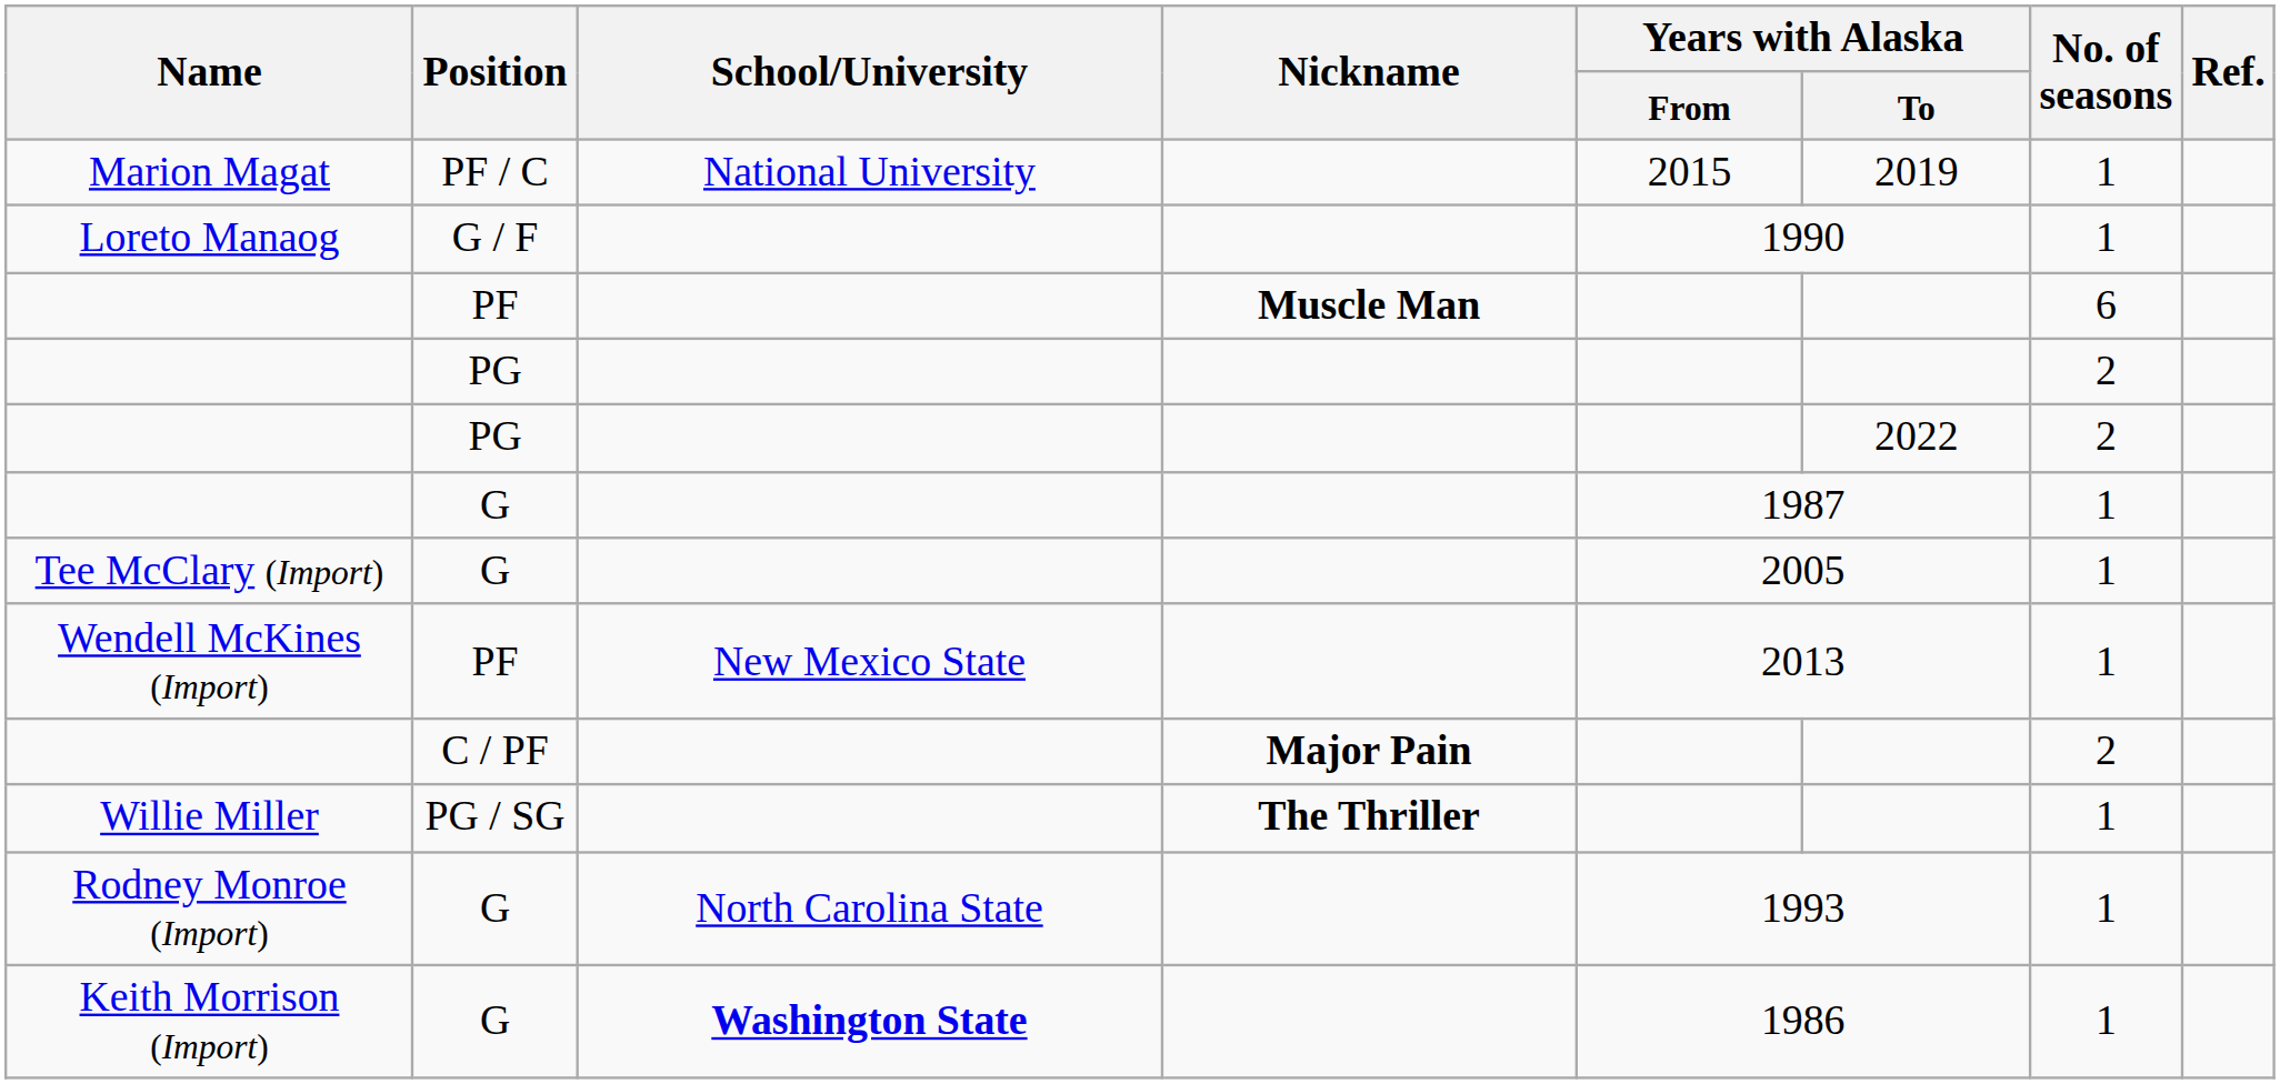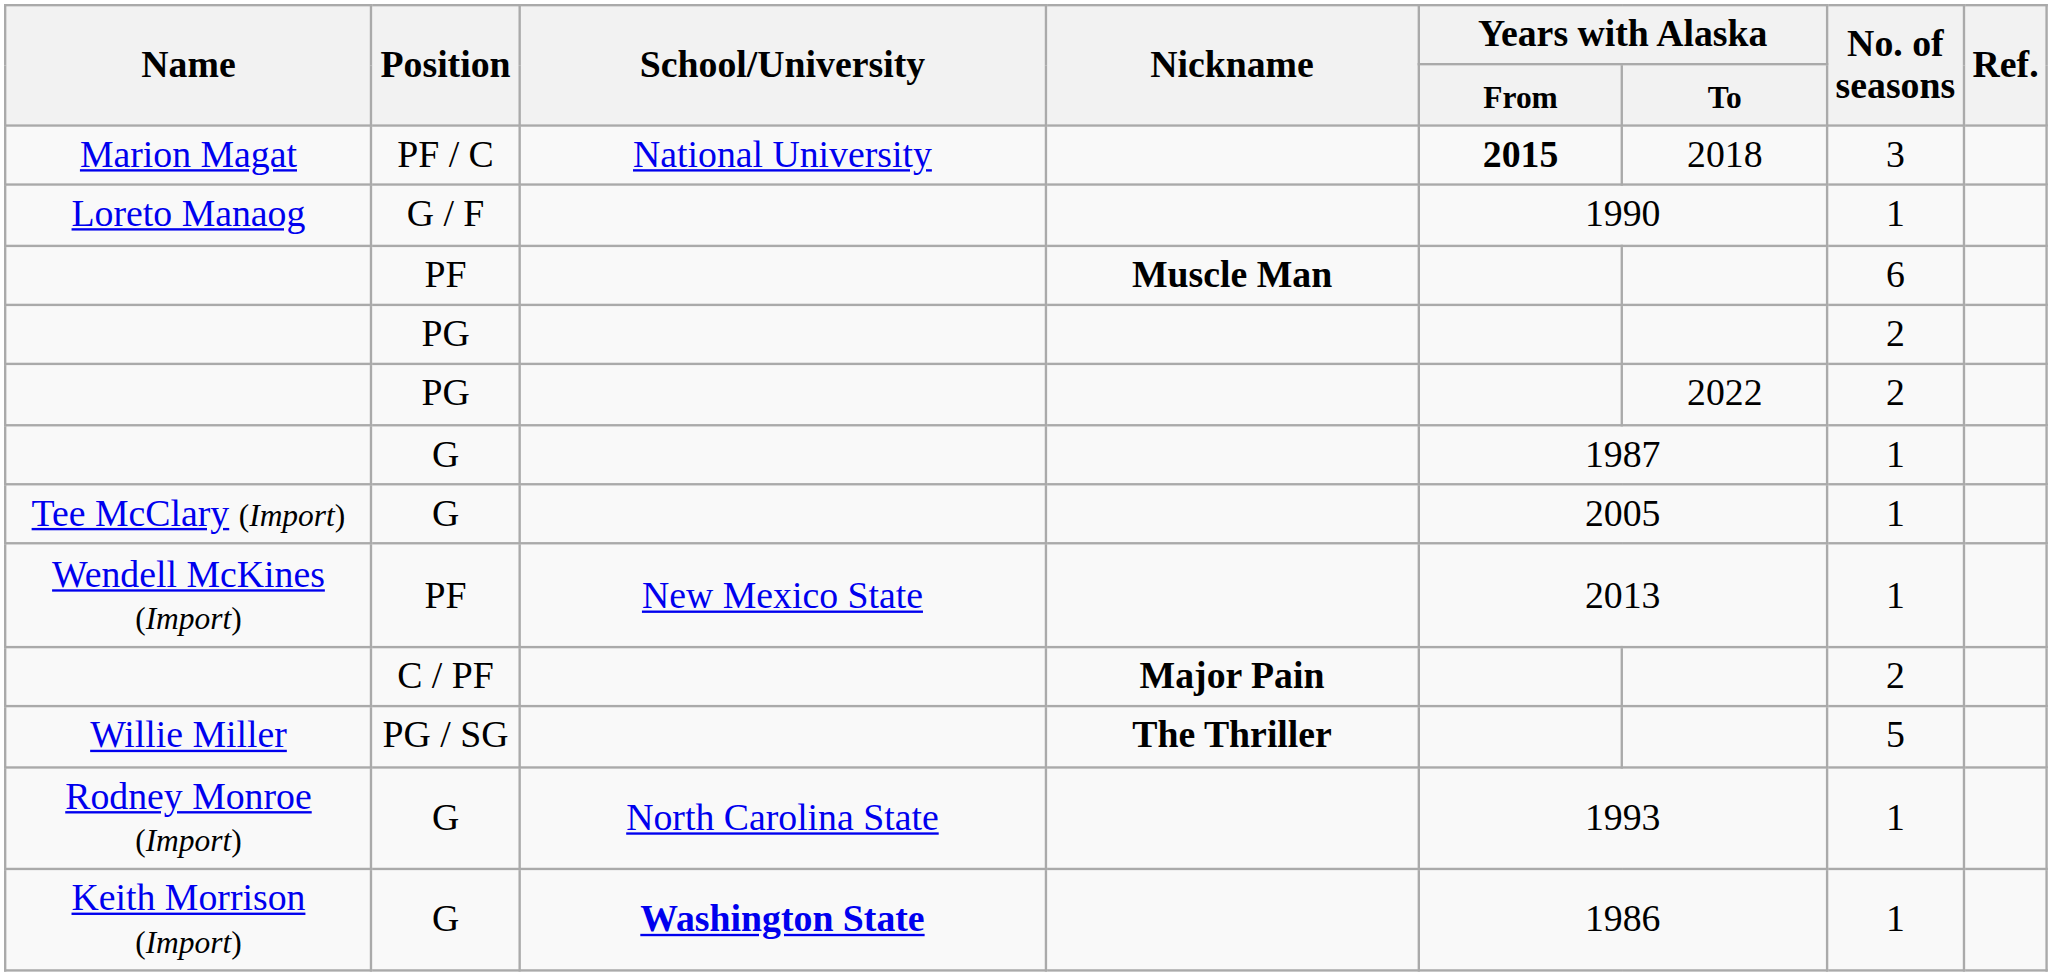Marion Magat | Years with Alaska / From: normal -> bold
Marion Magat | Years with Alaska / To: 2019 -> 2018
Marion Magat | No. of seasons: 1 -> 3
Willie Miller | No. of seasons: 1 -> 5
